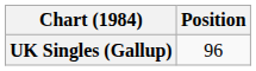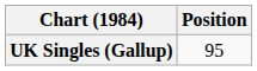UK Singles (Gallup) | Position: 96 -> 95
